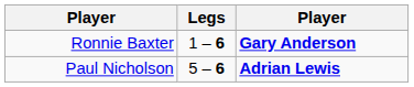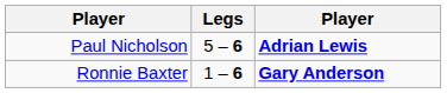rows swapped: Paul Nicholson <-> Ronnie Baxter
